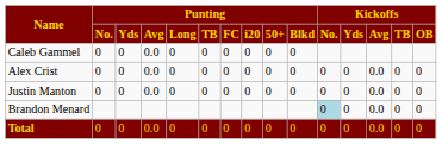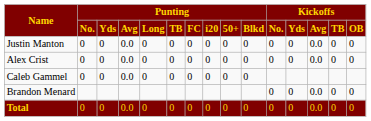rows swapped: Justin Manton <-> Caleb Gammel
Brandon Menard | Kickoffs / No.: lightblue background -> no background
